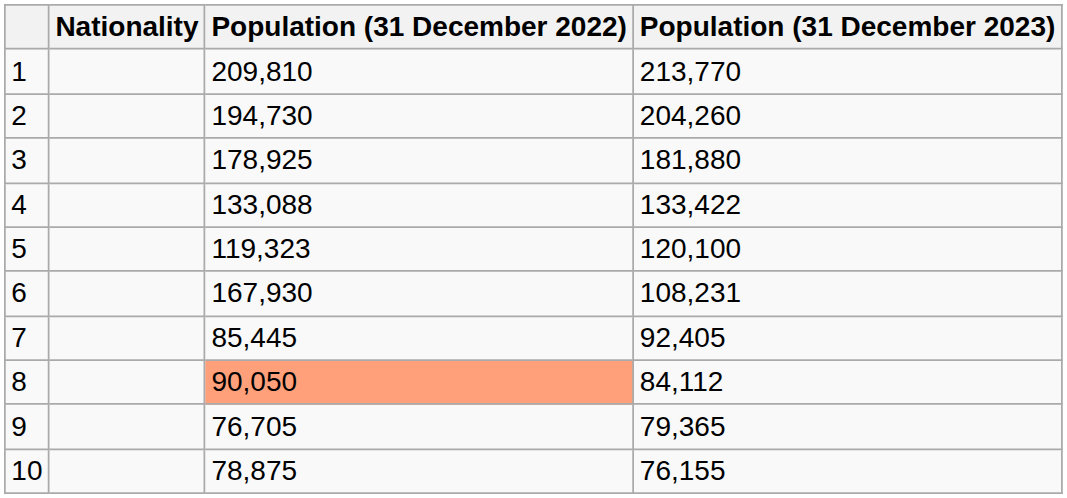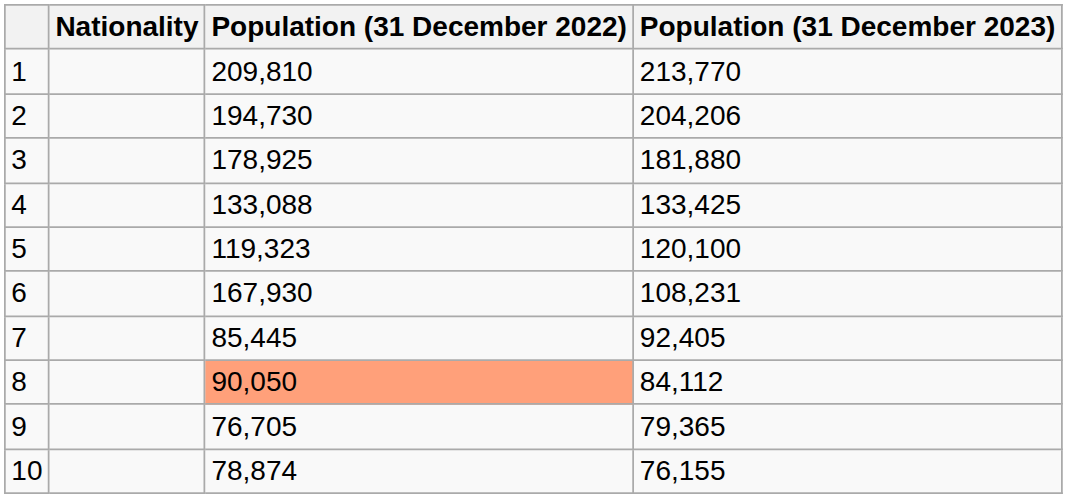2 | Population (31 December 2023): 204,260 -> 204,206
4 | Population (31 December 2023): 133,422 -> 133,425
10 | Population (31 December 2022): 78,875 -> 78,874
